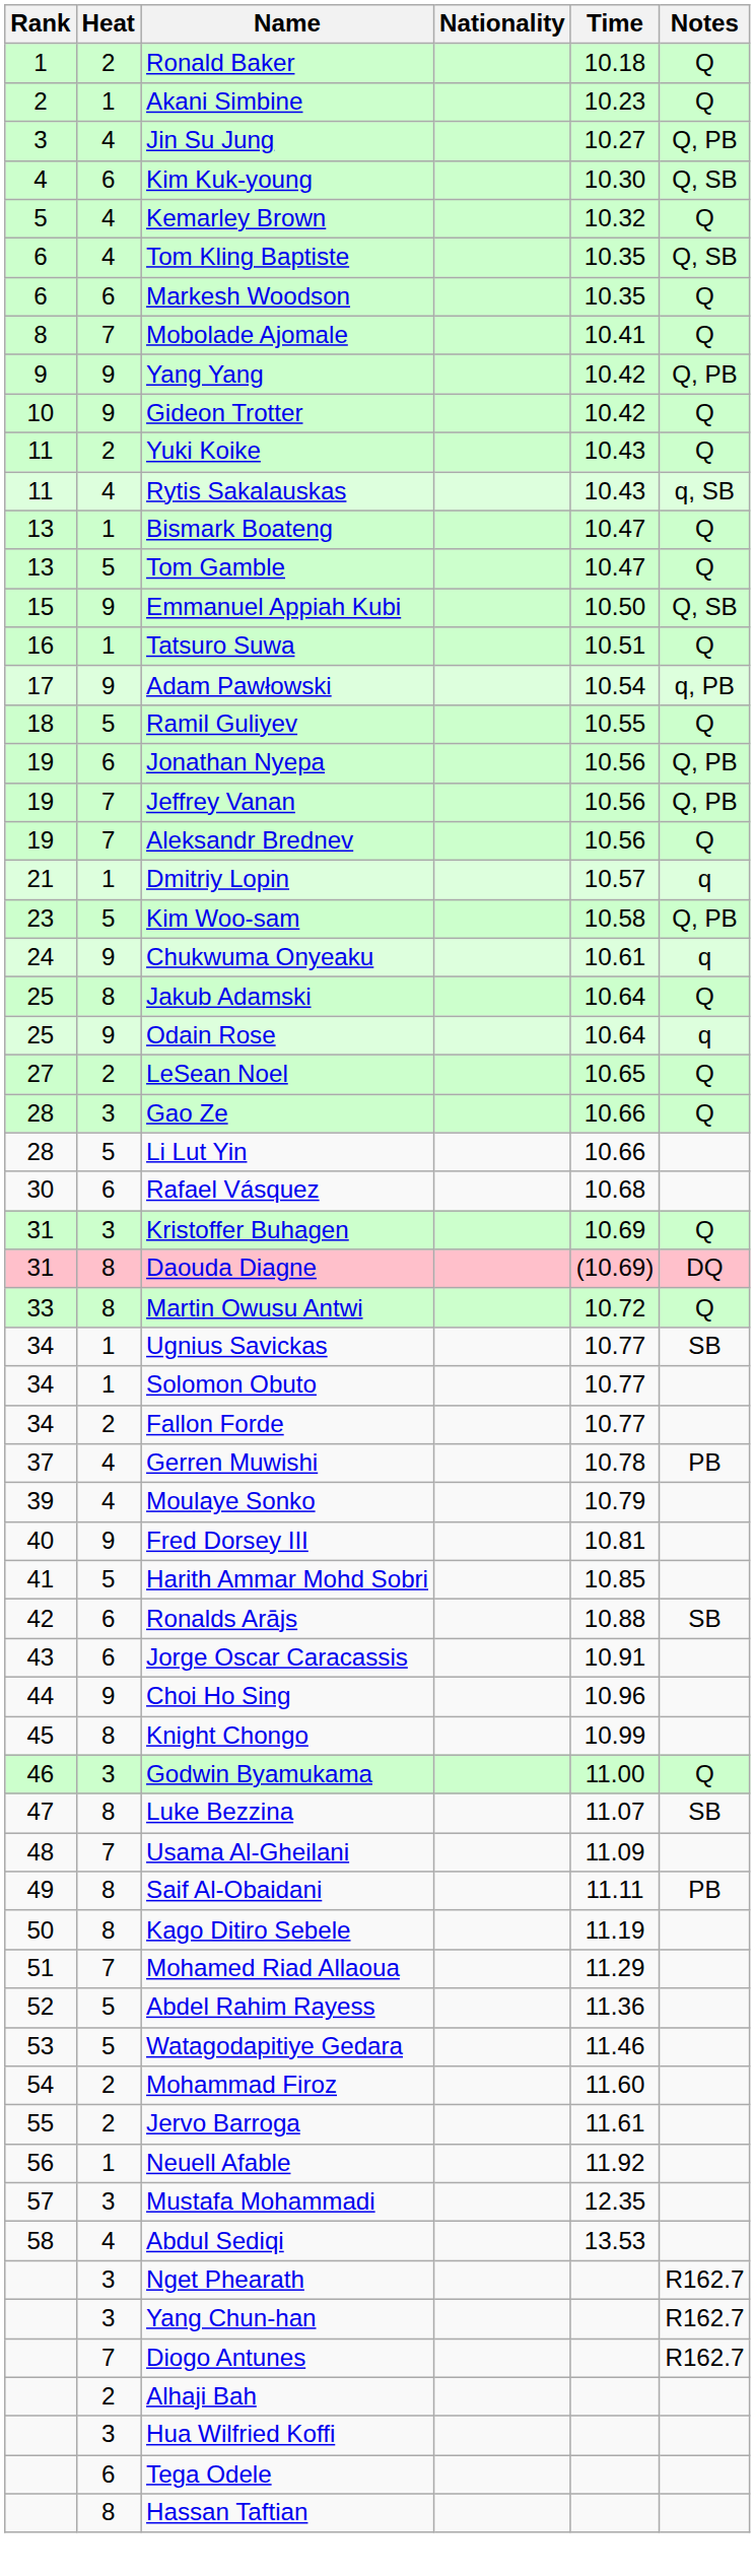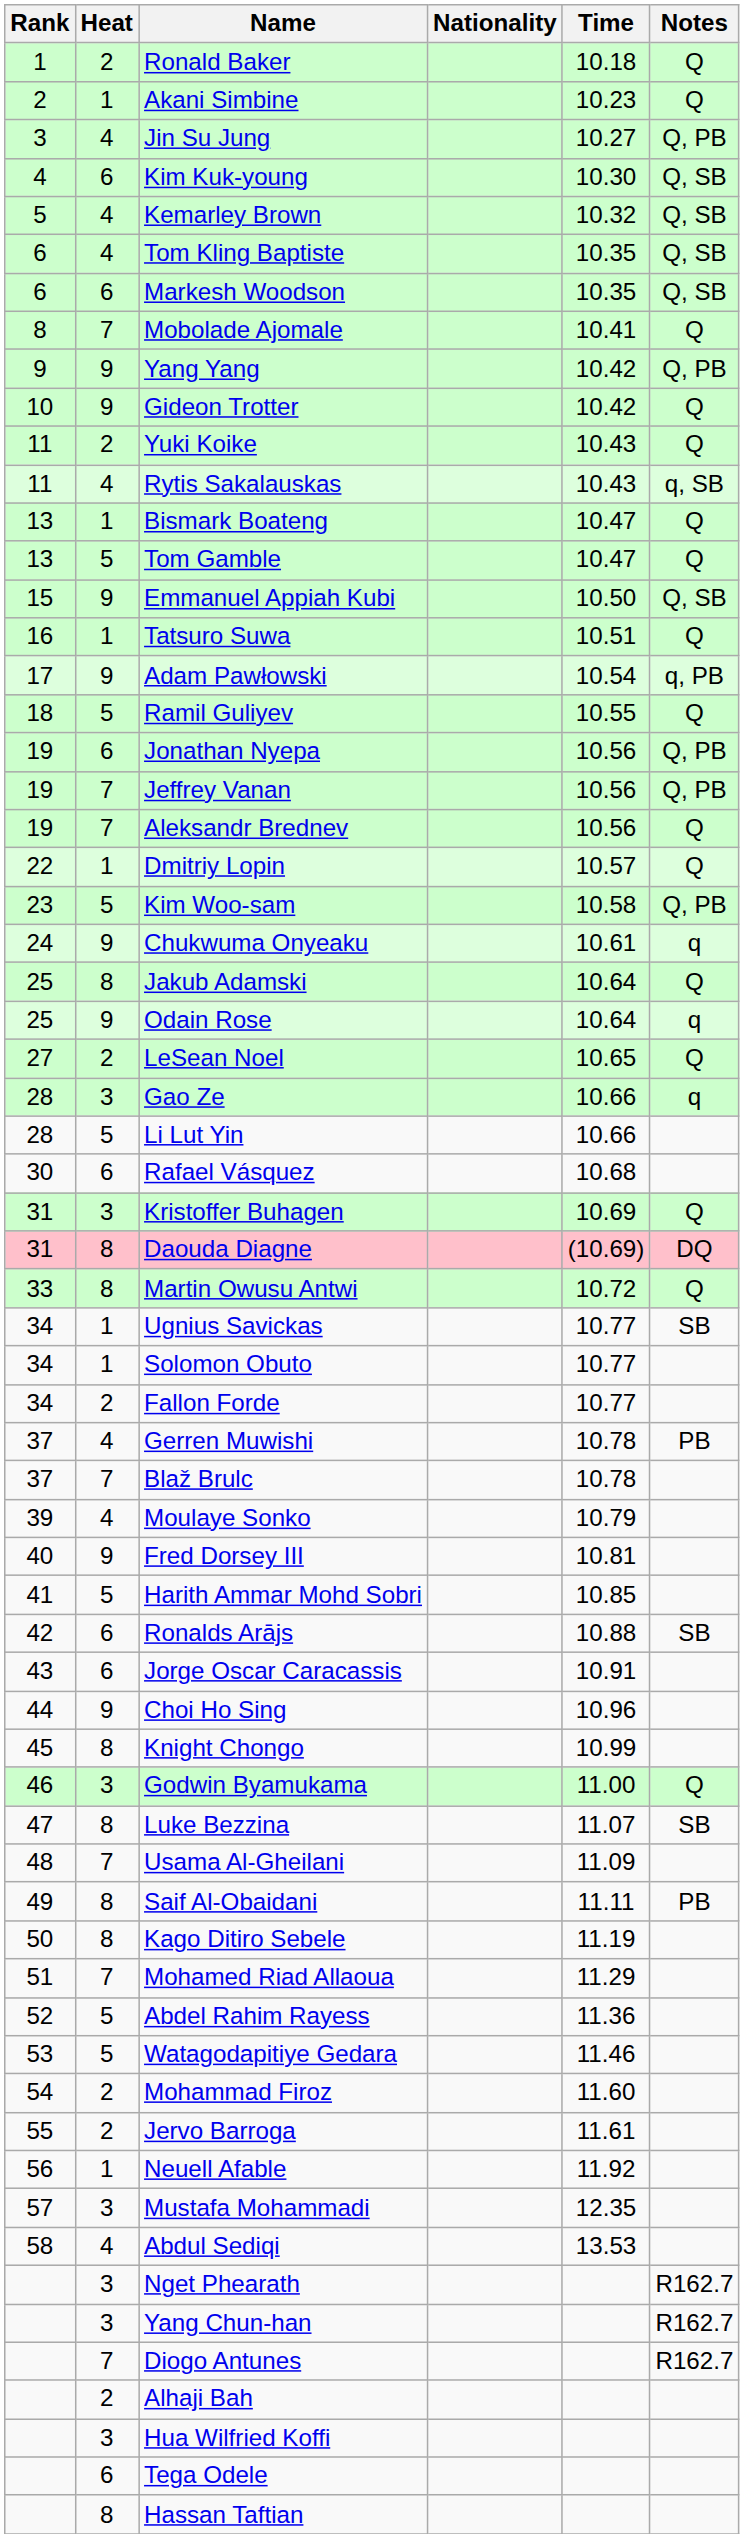Kemarley Brown | Notes: Q -> Q, SB
Markesh Woodson | Notes: Q -> Q, SB
Dmitriy Lopin | Rank: 21 -> 22
Dmitriy Lopin | Notes: q -> Q
Gao Ze | Notes: Q -> q
+ row: 37 | 7 | Blaž Brulc | 10.78
